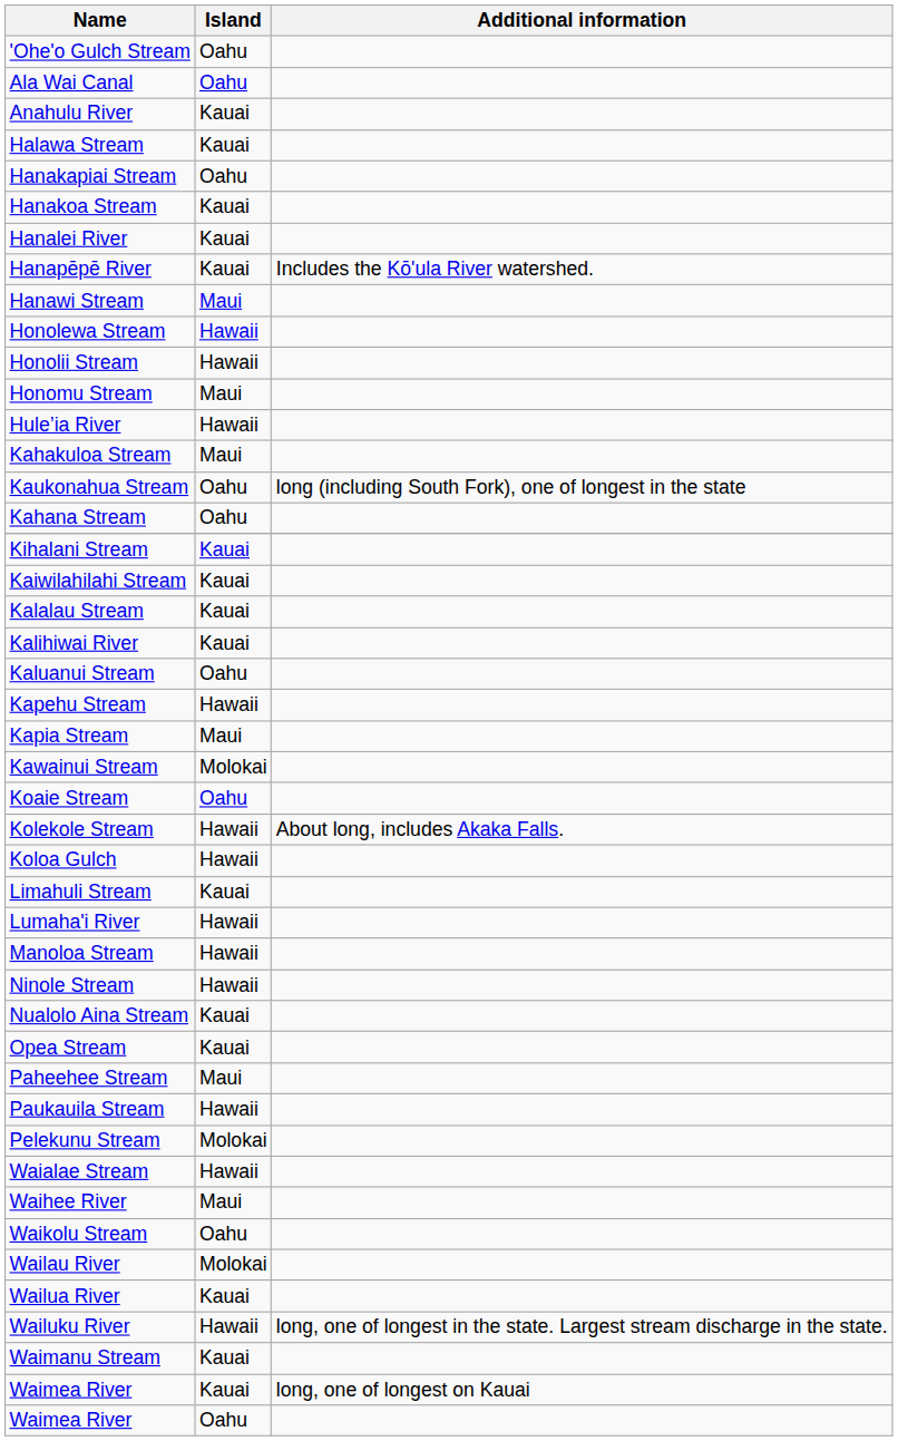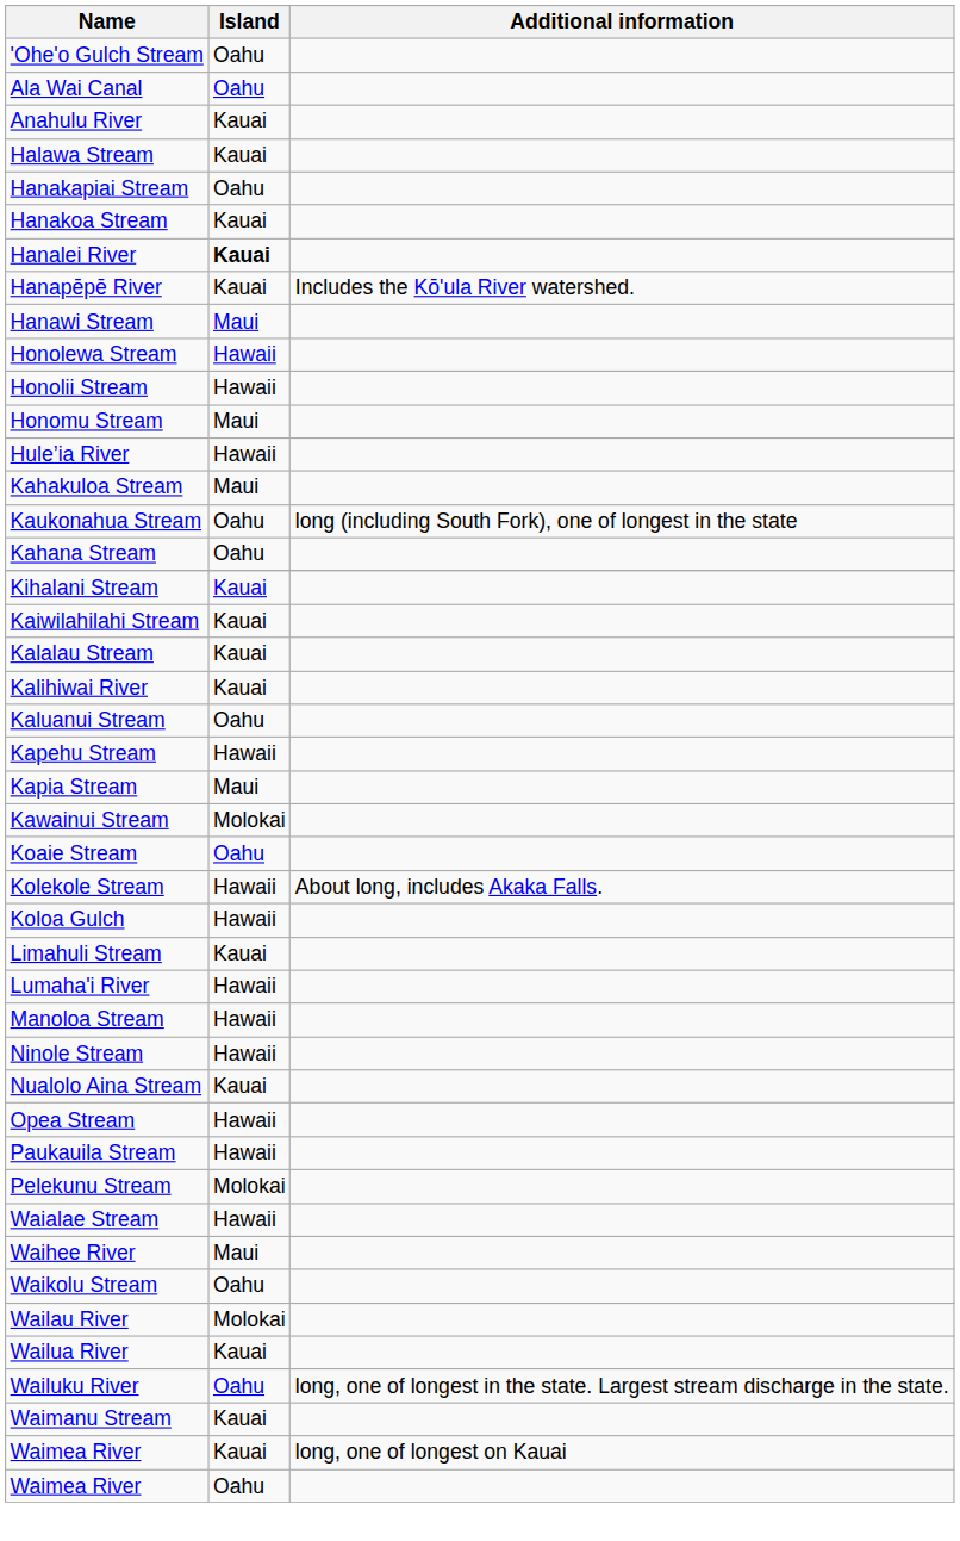Hanalei River | Island: normal -> bold
Opea Stream | Island: Kauai -> Hawaii
- row: Paheehee Stream | Maui
Wailuku River | Island: Hawaii -> Oahu
